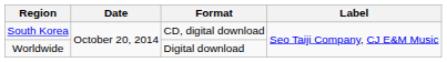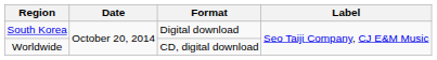South Korea | Format: CD, digital download -> Digital download
Worldwide | Format: Digital download -> CD, digital download
